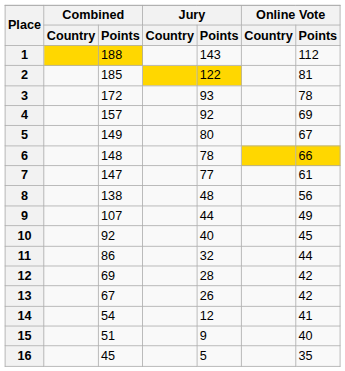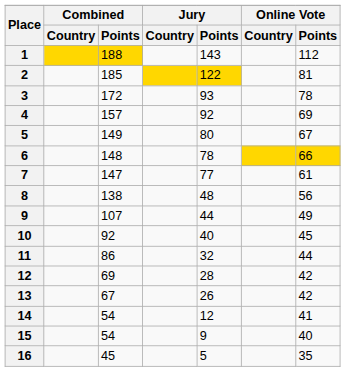15 | Combined / Points: 51 -> 54
